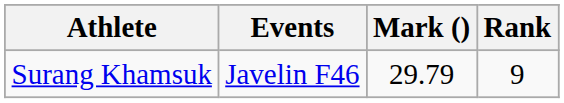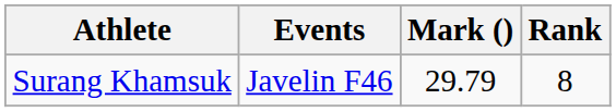Surang Khamsuk | Rank: 9 -> 8
